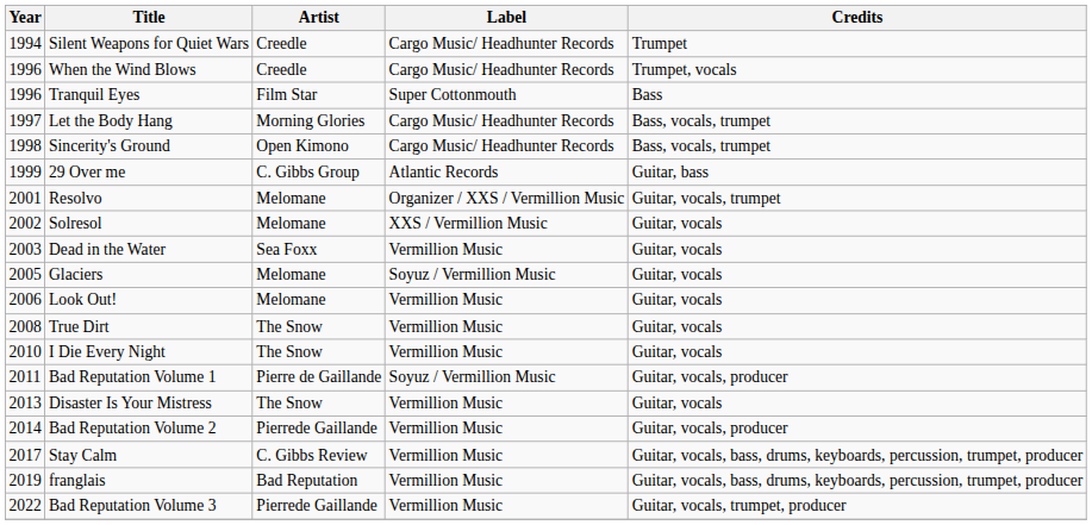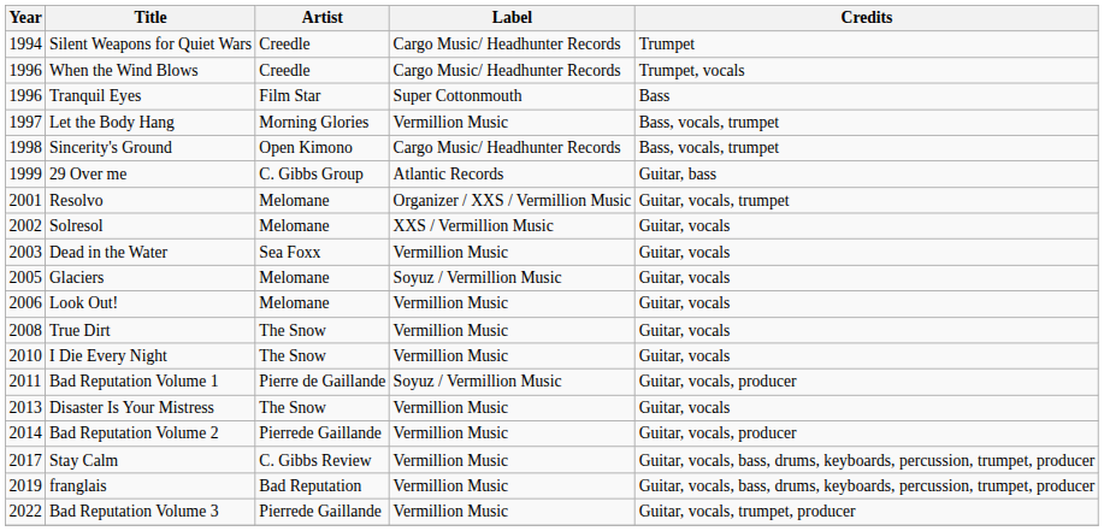Let the Body Hang | Label: Cargo Music/ Headhunter Records -> Vermillion Music
